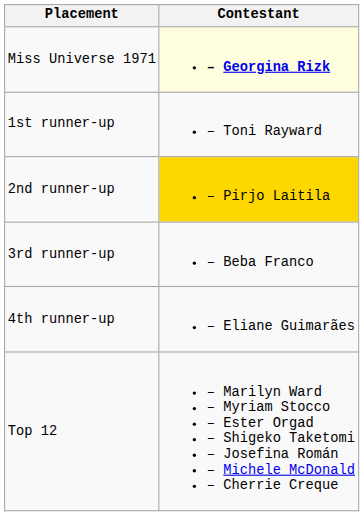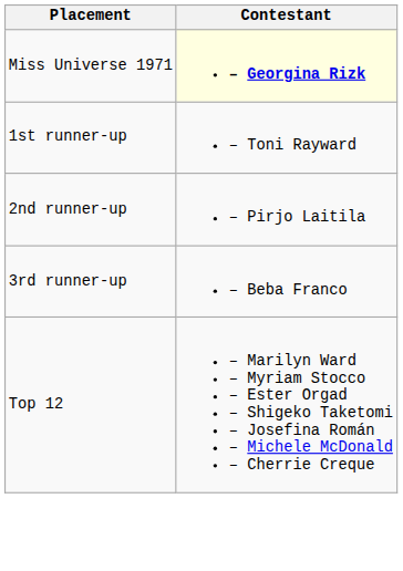2nd runner-up | Contestant: gold background -> no background
- row: 4th runner-up | – Eliane Guimarães
